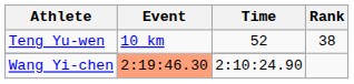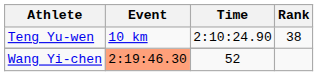Teng Yu-wen | Time: 52 -> 2:10:24.90
Wang Yi-chen | Time: 2:10:24.90 -> 52
